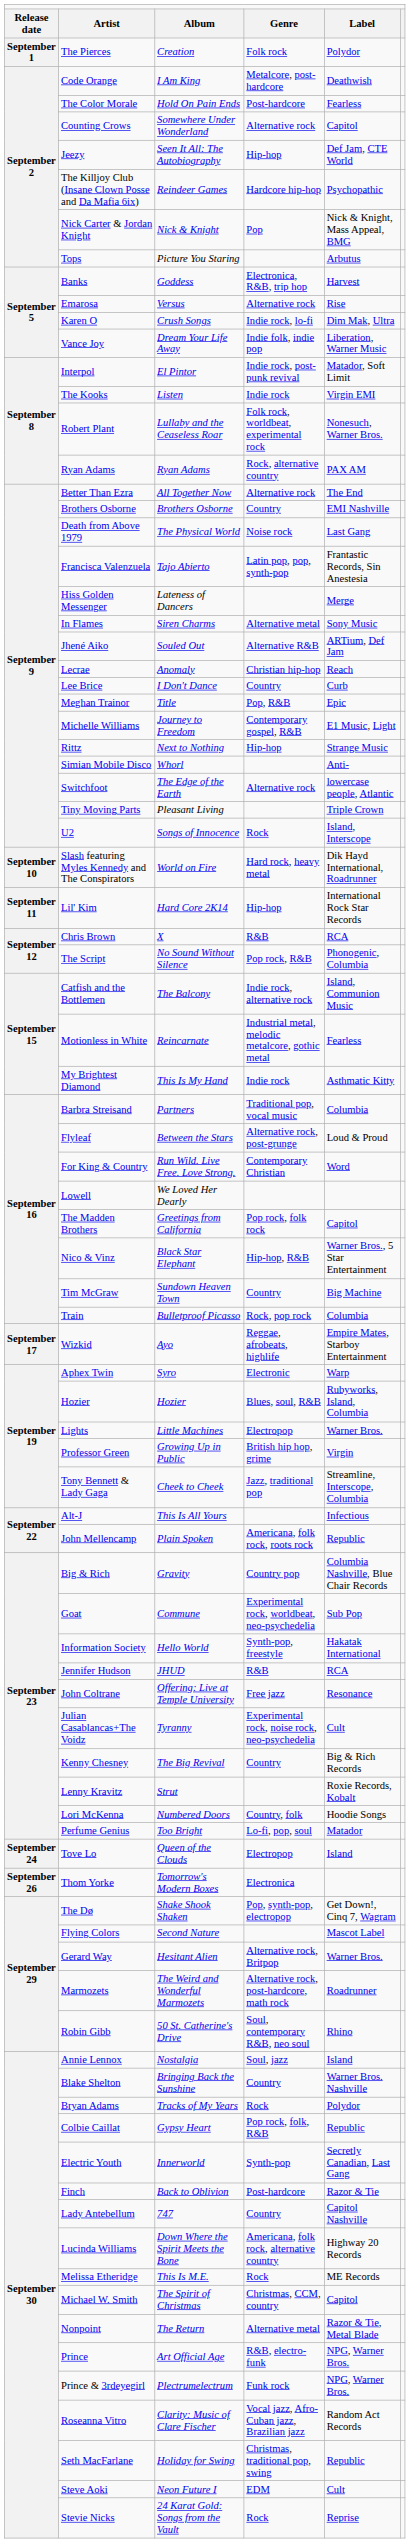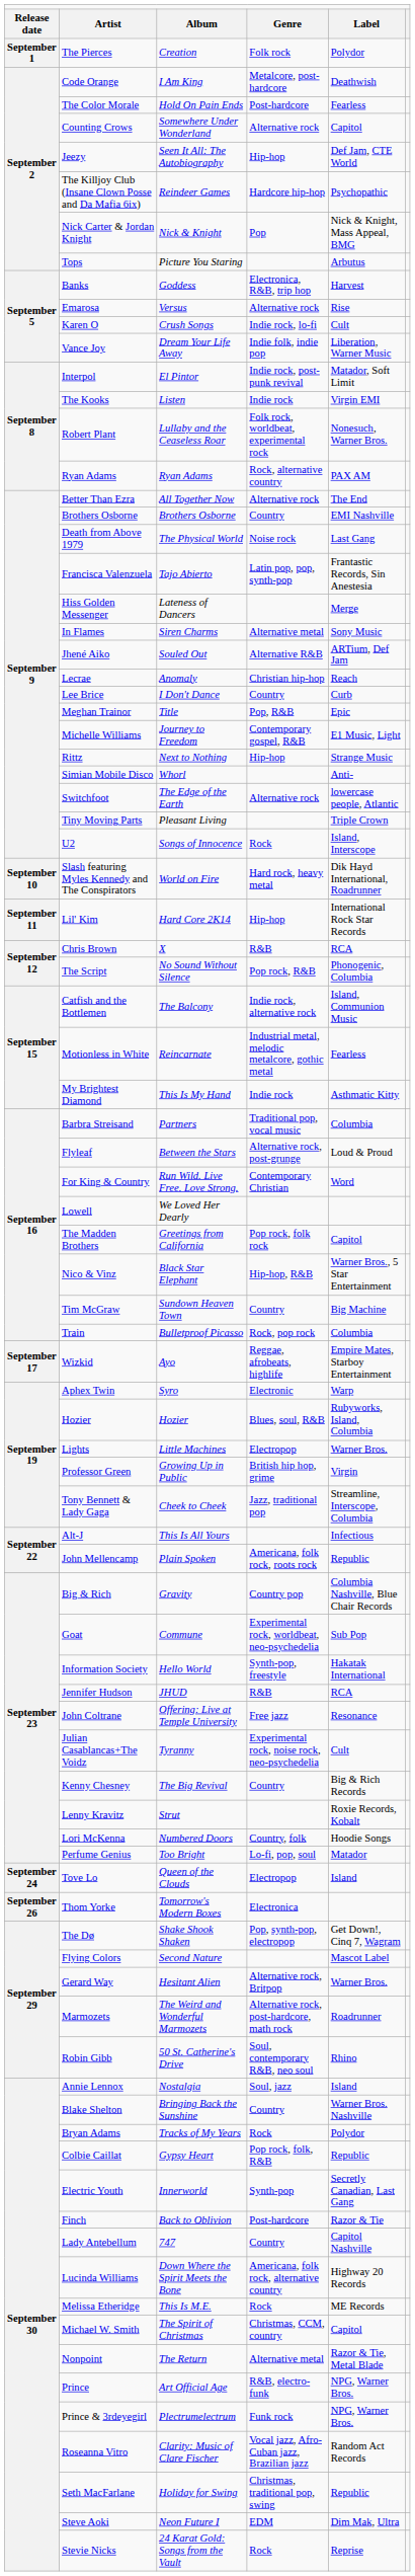Karen O | column 5: Dim Mak, Ultra -> Cult
Steve Aoki | column 5: Cult -> Dim Mak, Ultra
